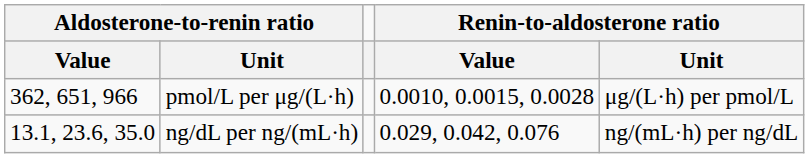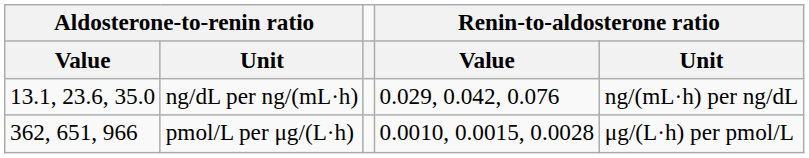rows swapped: ng/dL per ng/(mL·h) <-> pmol/L per μg/(L·h)
